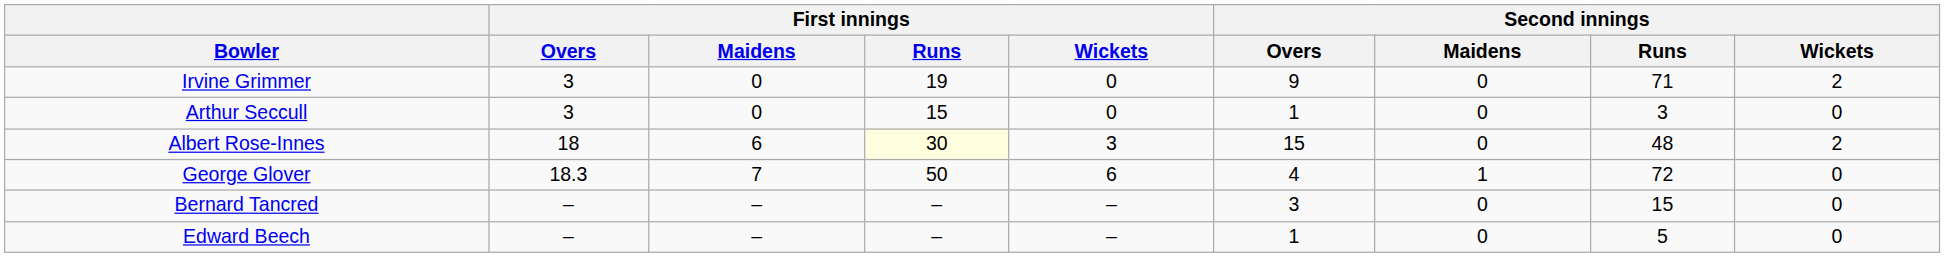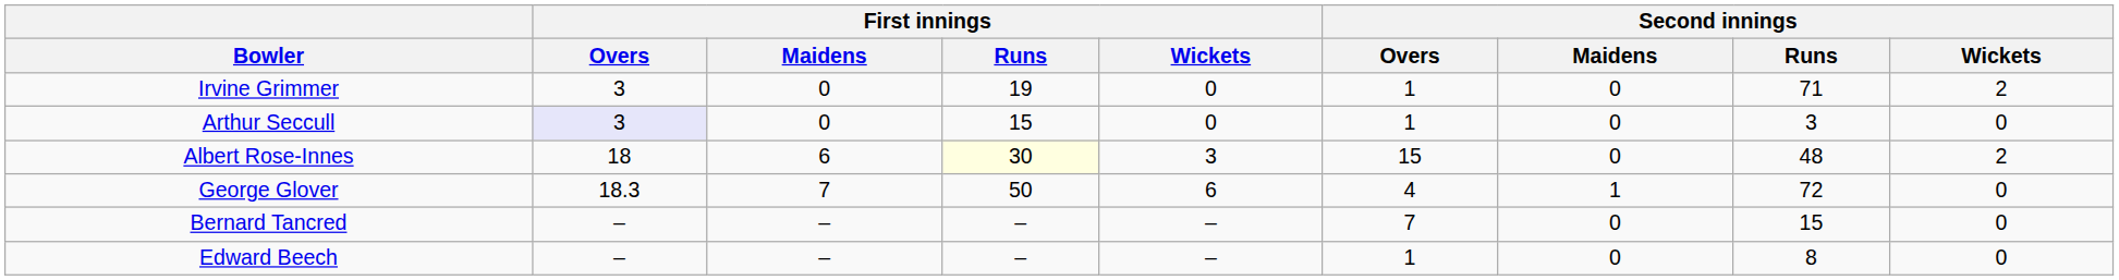Irvine Grimmer | Second innings / Overs: 9 -> 1
Arthur Seccull | First innings / Overs: no background -> lavender background
Bernard Tancred | Second innings / Overs: 3 -> 7
Edward Beech | Second innings / Runs: 5 -> 8
